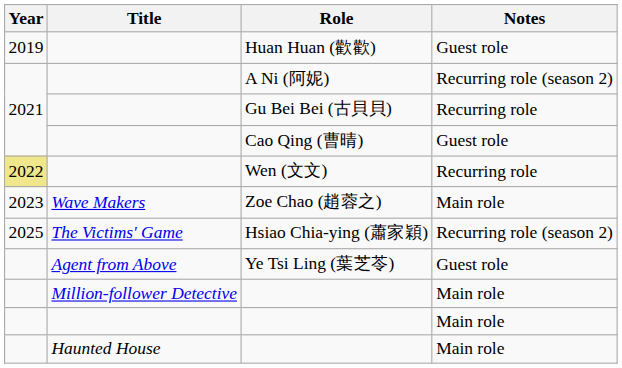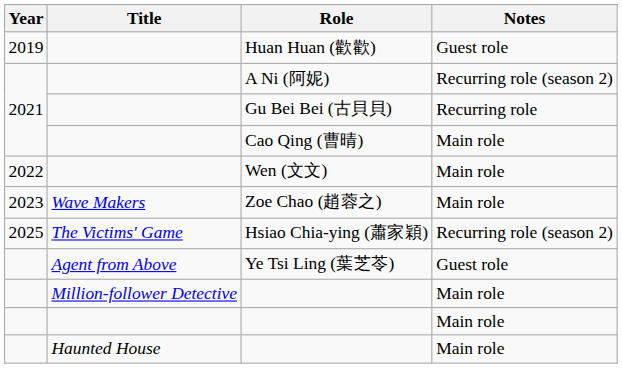Cao Qing (曹晴) | Notes: Guest role -> Main role
Wen (文文) | Year: khaki background -> no background
Wen (文文) | Notes: Recurring role -> Main role
